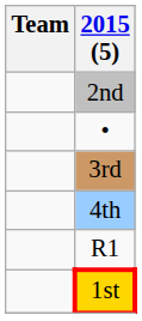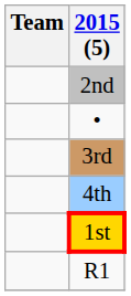rows swapped: 1st <-> R1
